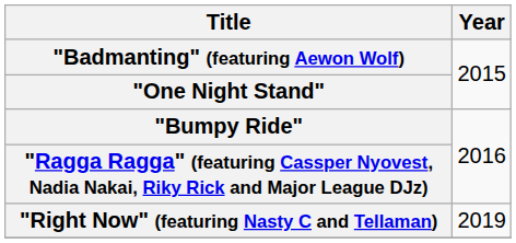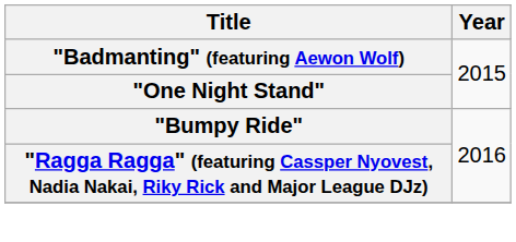- row: "Right Now" (featuring Nasty C and Tellaman) | 2019
